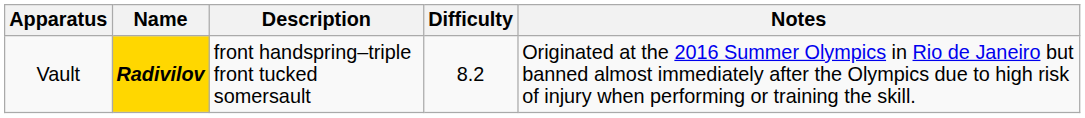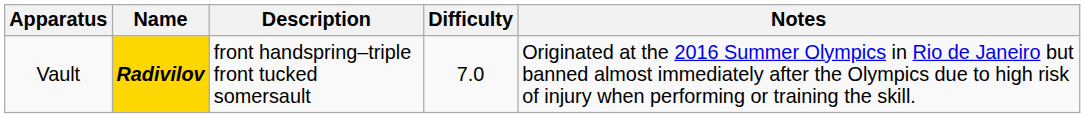Vault | Difficulty: 8.2 -> 7.0
